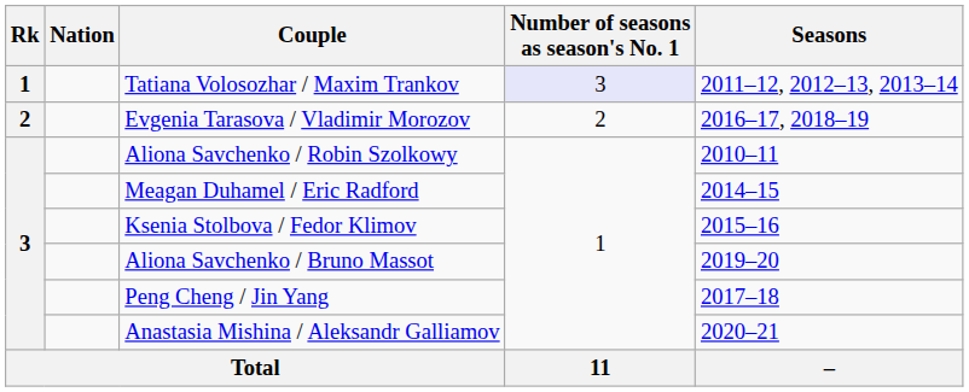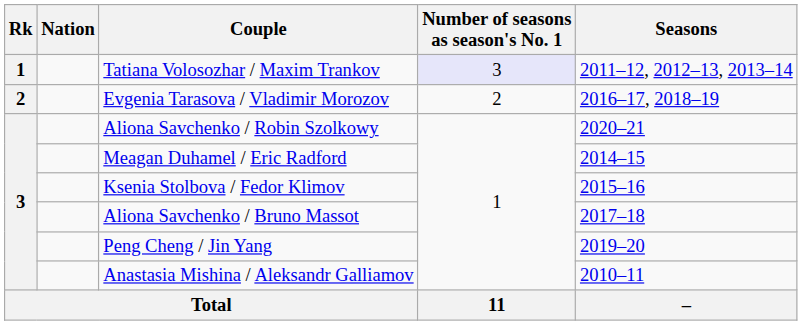Aliona Savchenko / Robin Szolkowy | Seasons: 2010–11 -> 2020–21
Aliona Savchenko / Bruno Massot | Seasons: 2019–20 -> 2017–18
Peng Cheng / Jin Yang | Seasons: 2017–18 -> 2019–20
Anastasia Mishina / Aleksandr Galliamov | Seasons: 2020–21 -> 2010–11
